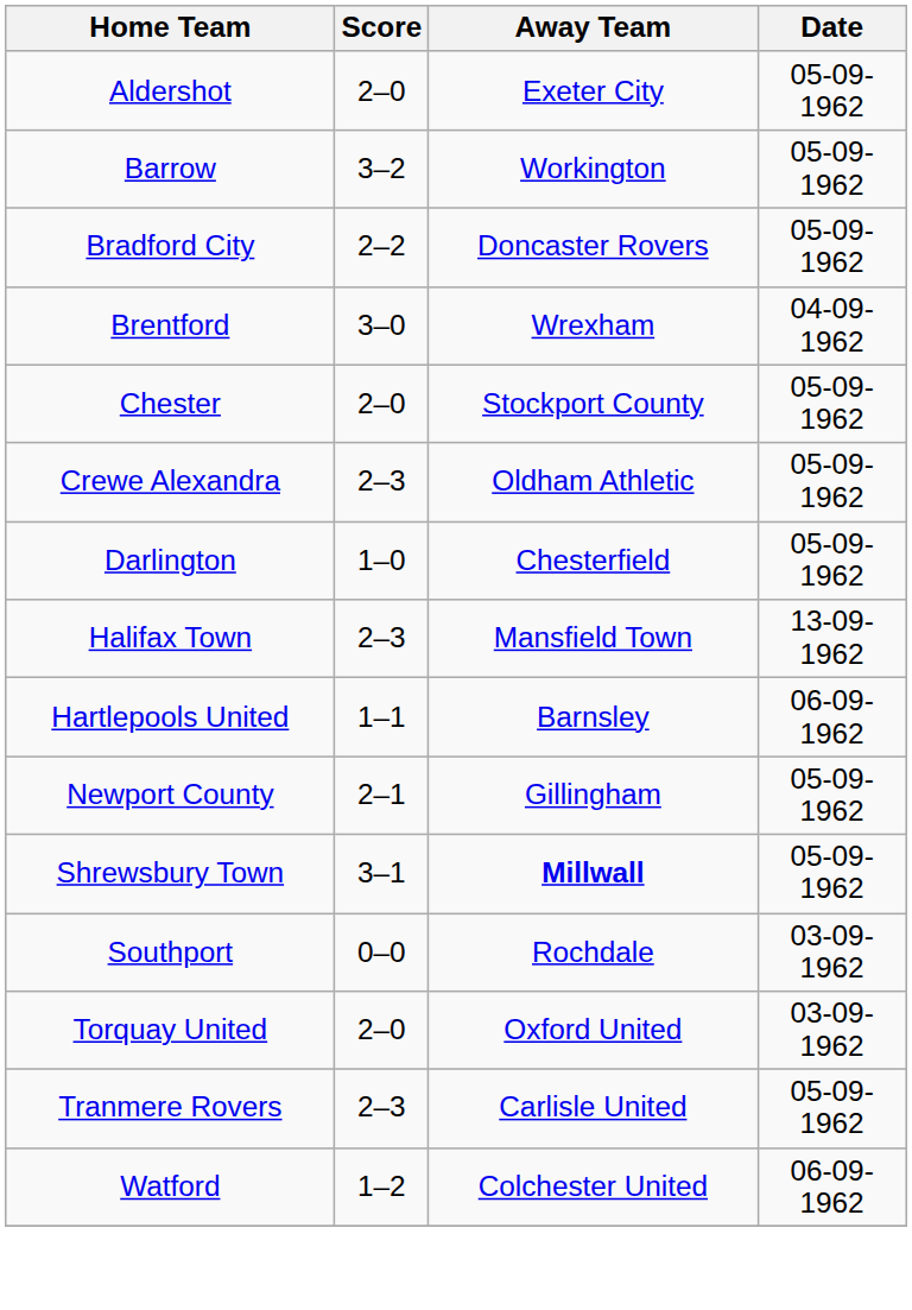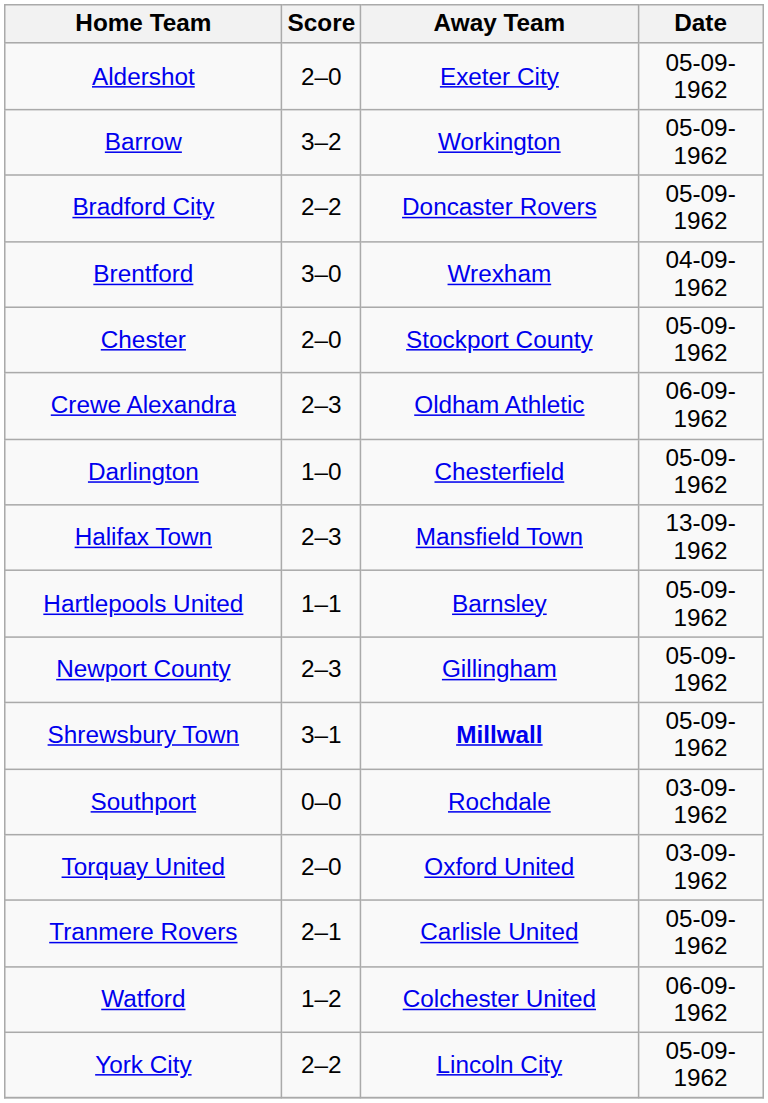Crewe Alexandra | Date: 05-09-1962 -> 06-09-1962
Hartlepools United | Date: 06-09-1962 -> 05-09-1962
Newport County | Score: 2–1 -> 2–3
Tranmere Rovers | Score: 2–3 -> 2–1
+ row: York City | 2–2 | Lincoln City | 05-09-1962
